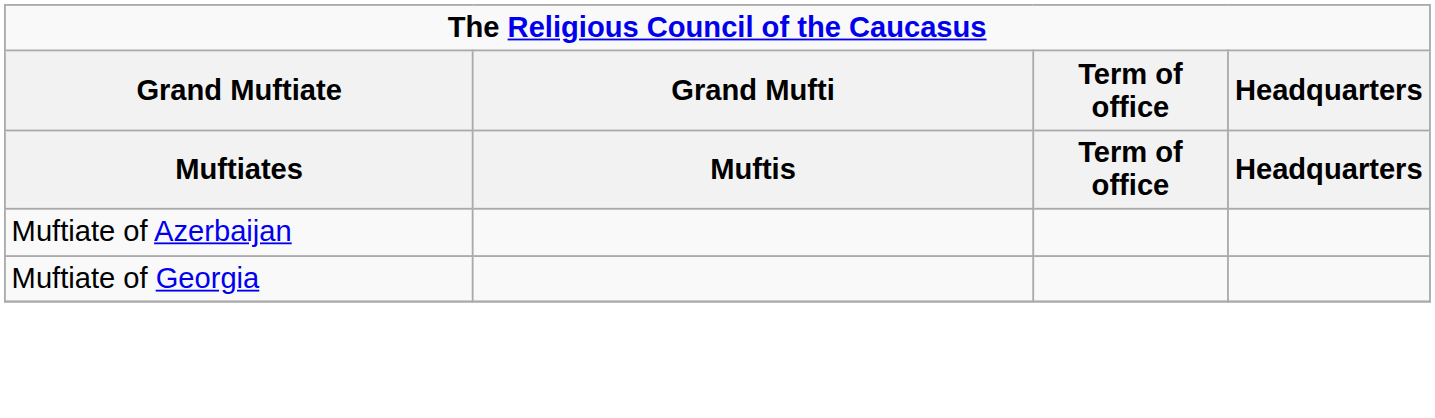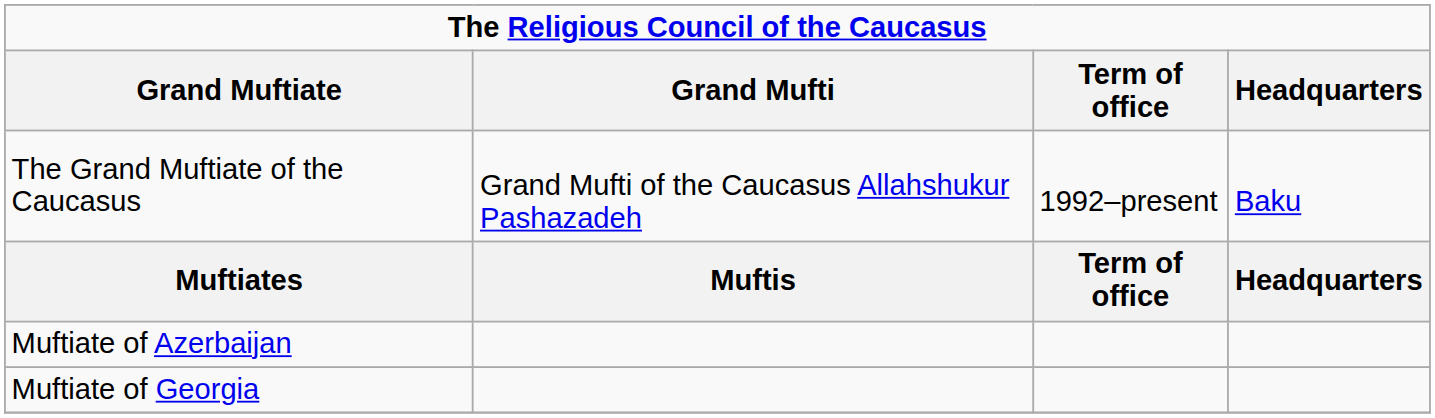+ row: The Grand Muftiate of the Caucasus | Grand Mufti of the Caucasus Allahshukur Pashazadeh | 1992–present | Baku
